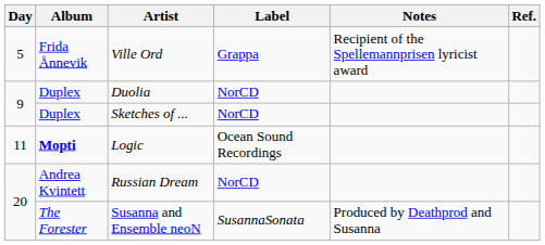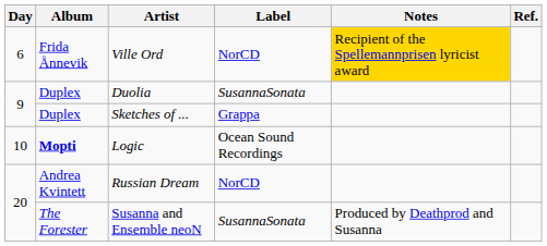Ville Ord | Day: 5 -> 6
Ville Ord | Label: Grappa -> NorCD
Ville Ord | Notes: no background -> gold background
Duolia | Label: NorCD -> SusannaSonata
Sketches of ... | Label: NorCD -> Grappa
Logic | Day: 11 -> 10
